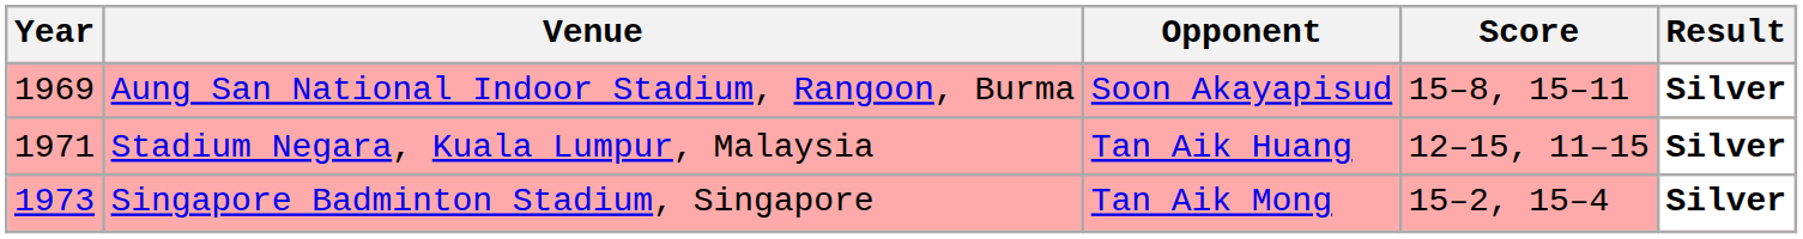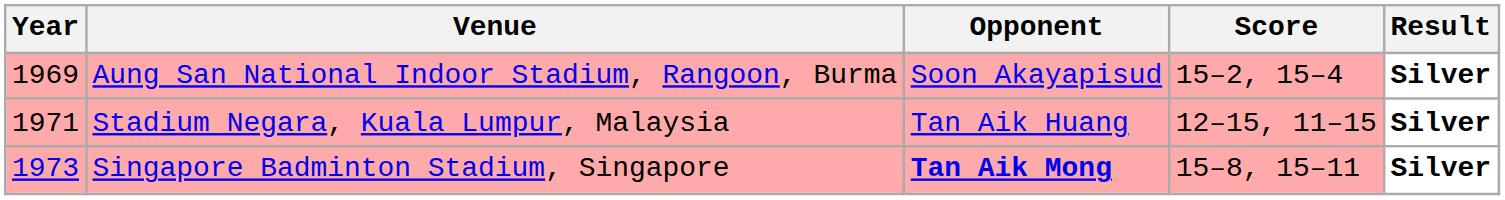Aung San National Indoor Stadium, Rangoon, Burma | Score: 15–8, 15–11 -> 15–2, 15–4
Singapore Badminton Stadium, Singapore | Opponent: normal -> bold
Singapore Badminton Stadium, Singapore | Score: 15–2, 15–4 -> 15–8, 15–11
